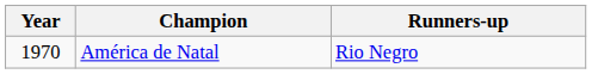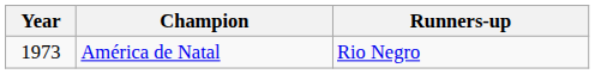América de Natal | Year: 1970 -> 1973
